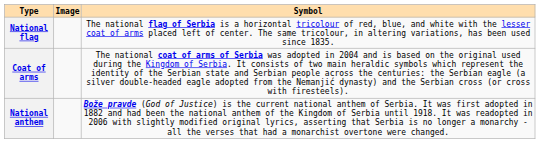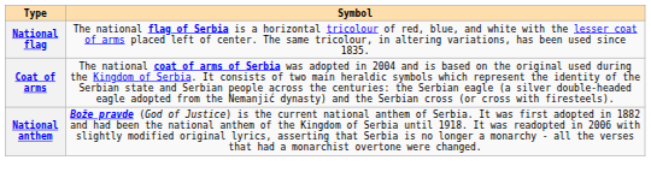- column: Image
